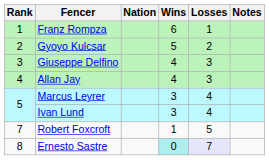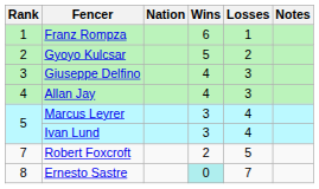Robert Foxcroft | Wins: 1 -> 2
Ernesto Sastre | Losses: lavender background -> no background
